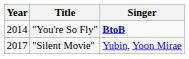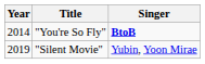"Silent Movie" | Year: 2017 -> 2019
